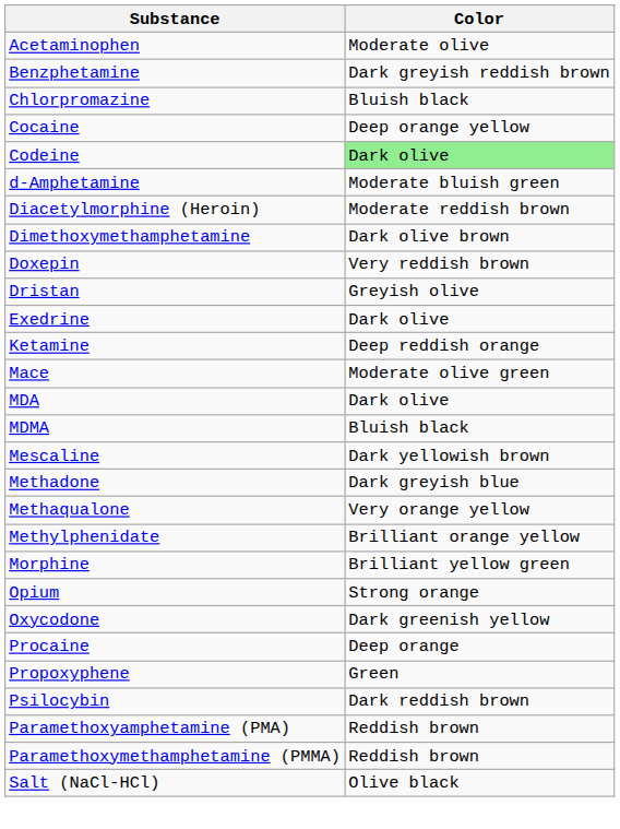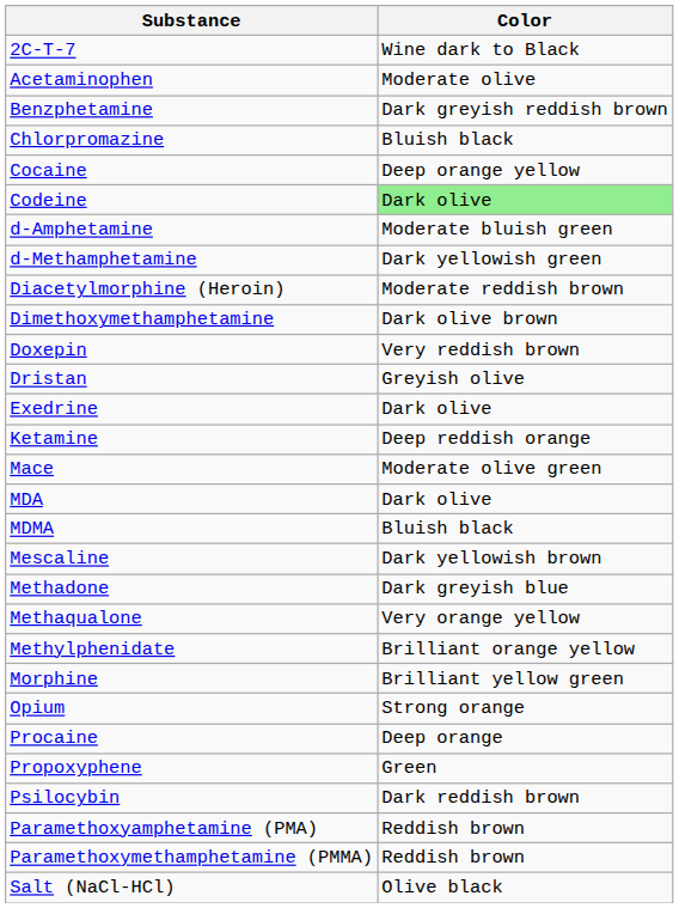+ row: 2C-T-7 | Wine dark to Black
+ row: d-Methamphetamine | Dark yellowish green
- row: Oxycodone | Dark greenish yellow
